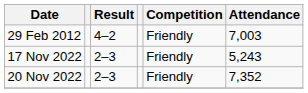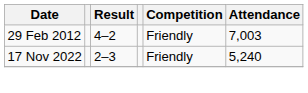17 Nov 2022 | Attendance: 5,243 -> 5,240
- row: 20 Nov 2022 | 2–3 | Friendly | 7,352
